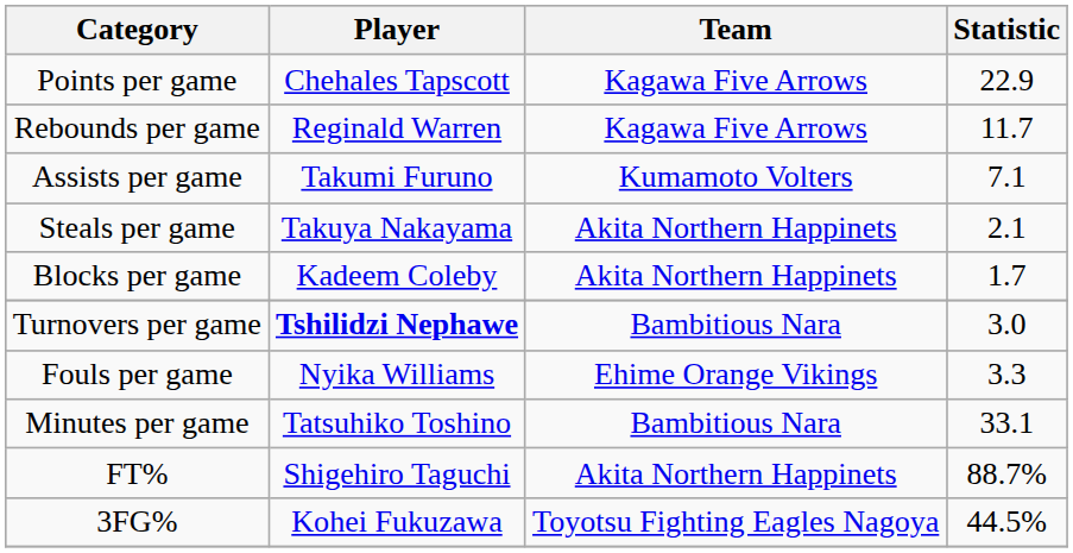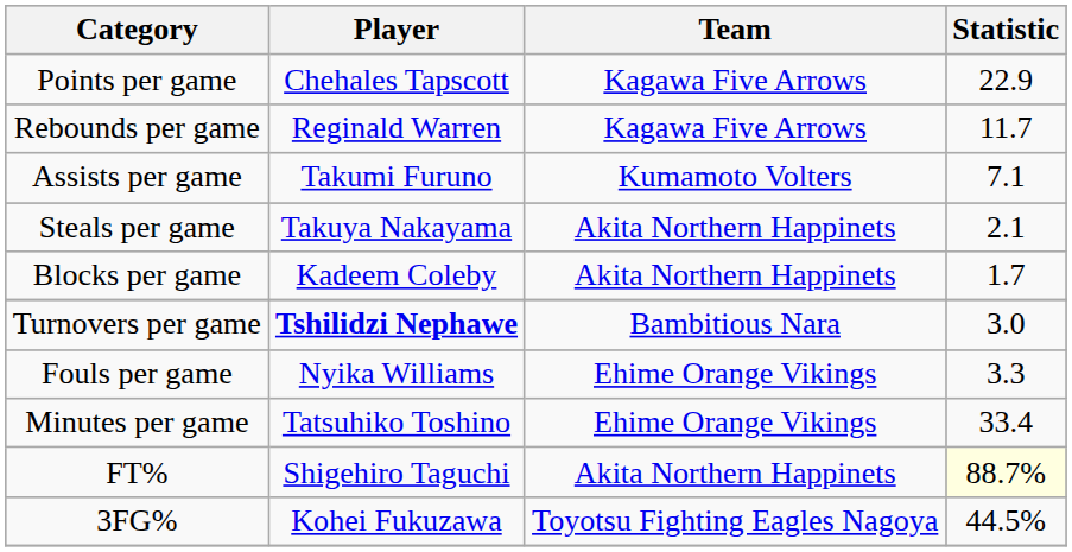Minutes per game | Team: Bambitious Nara -> Ehime Orange Vikings
Minutes per game | Statistic: 33.1 -> 33.4
FT% | Statistic: no background -> lightyellow background
